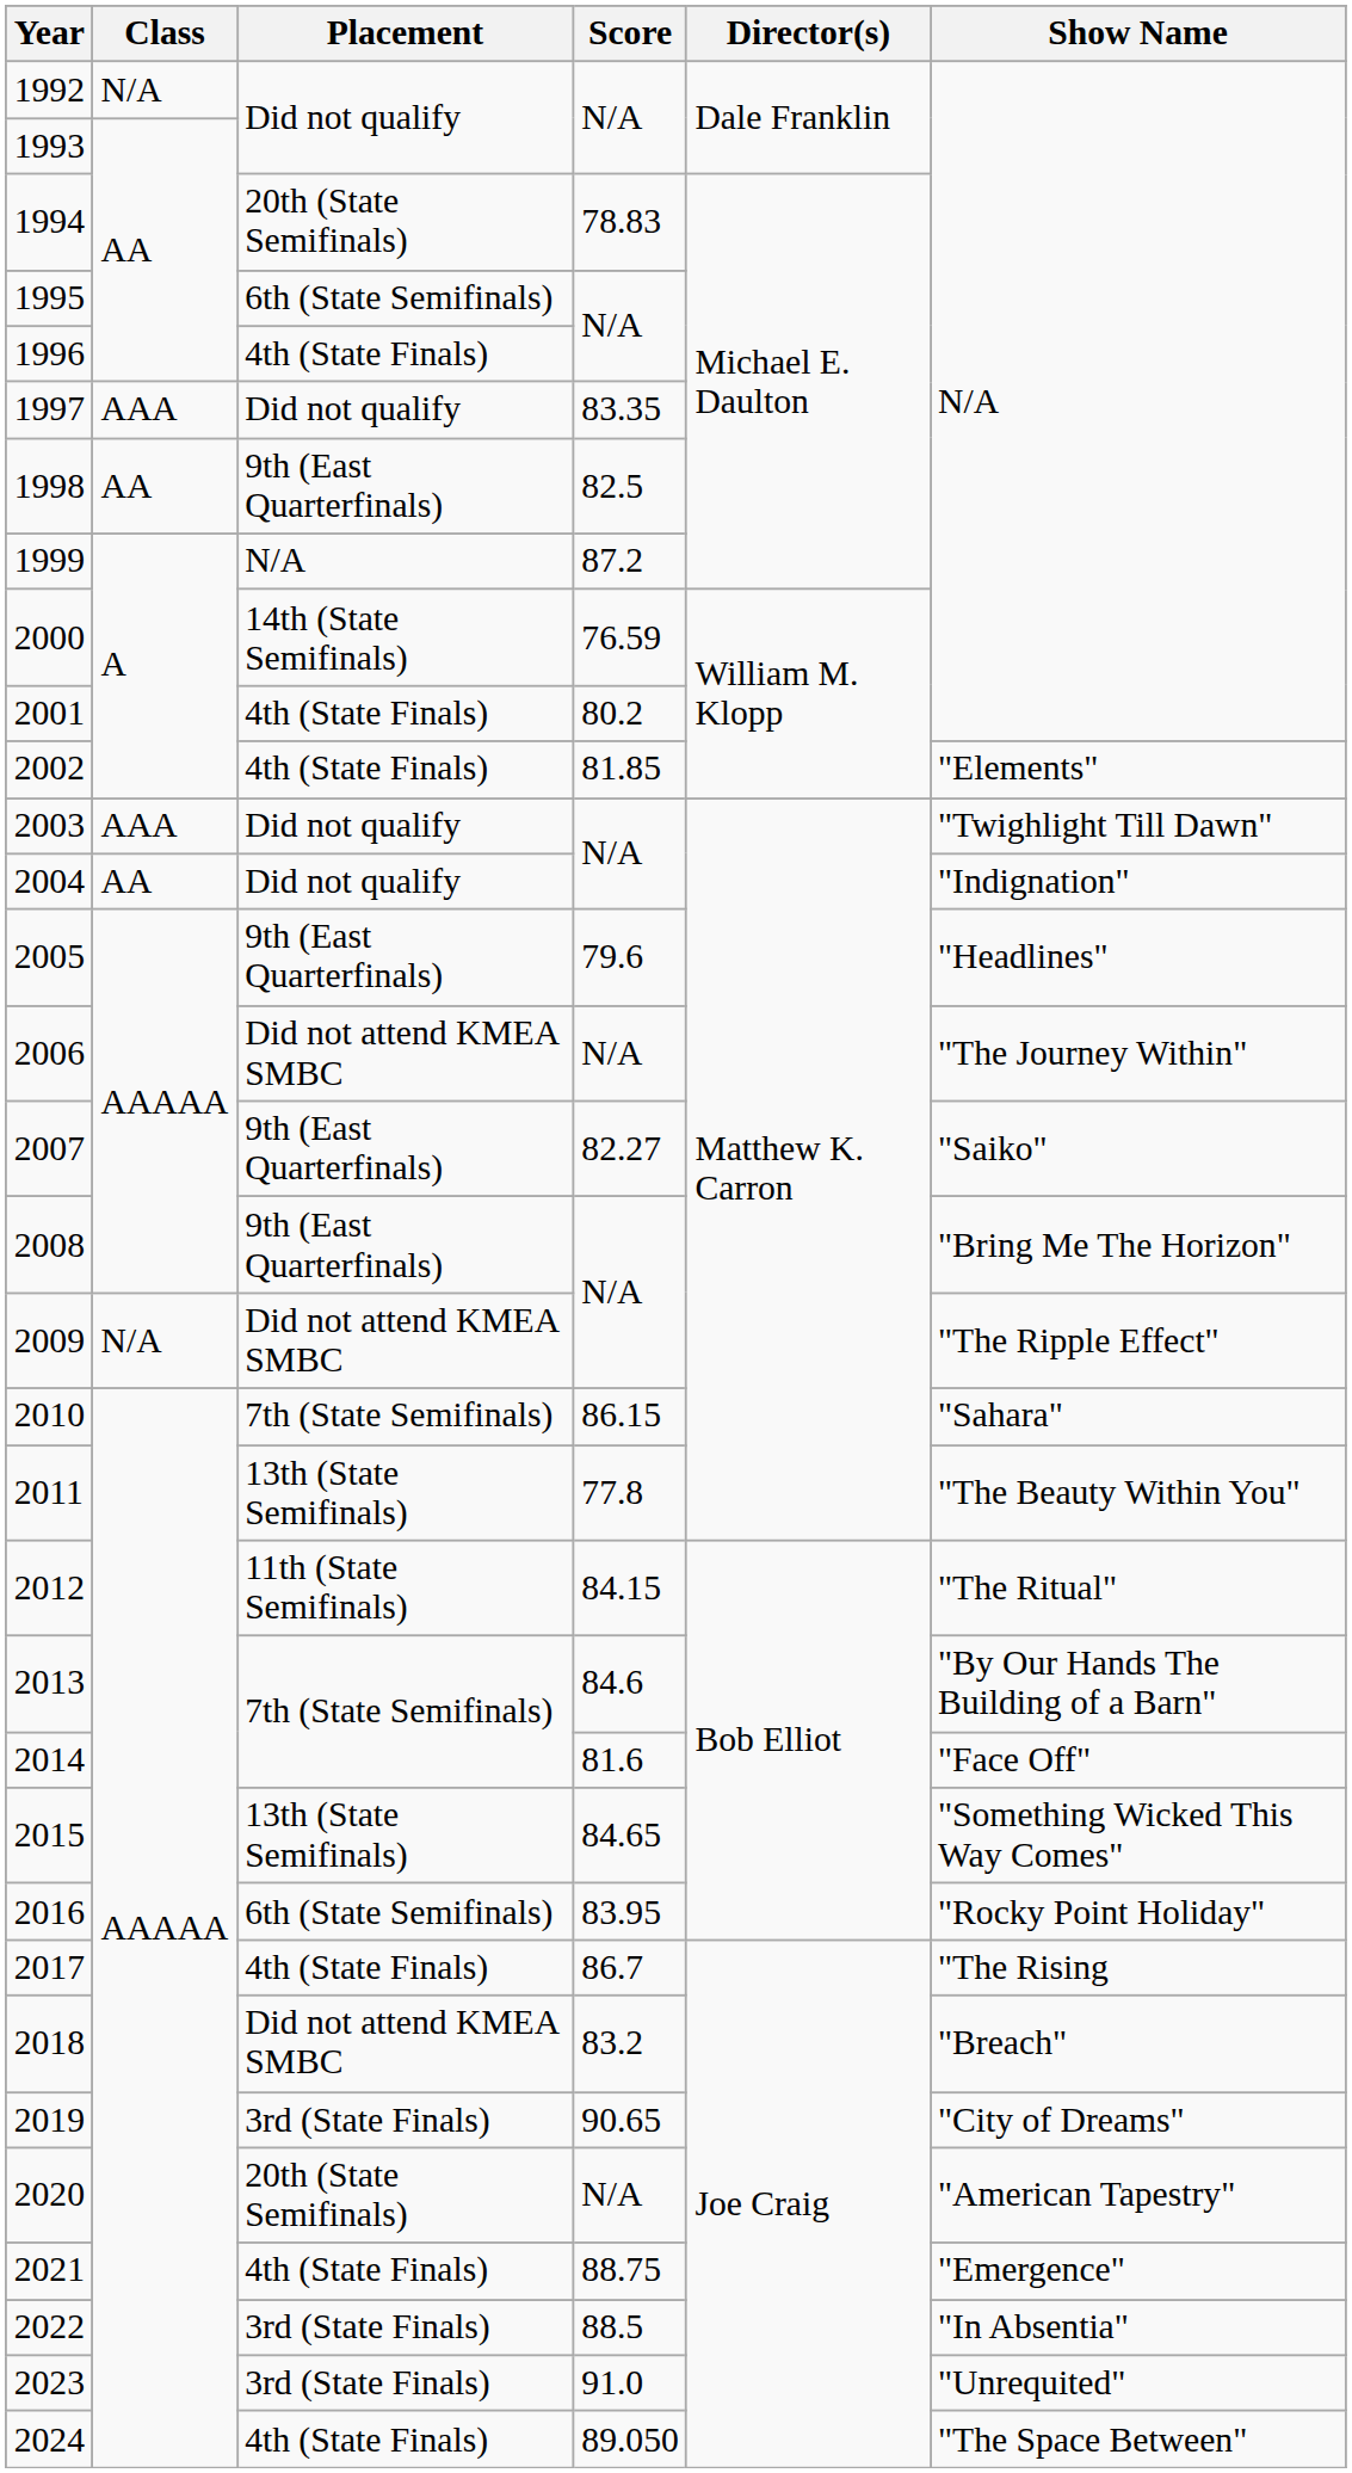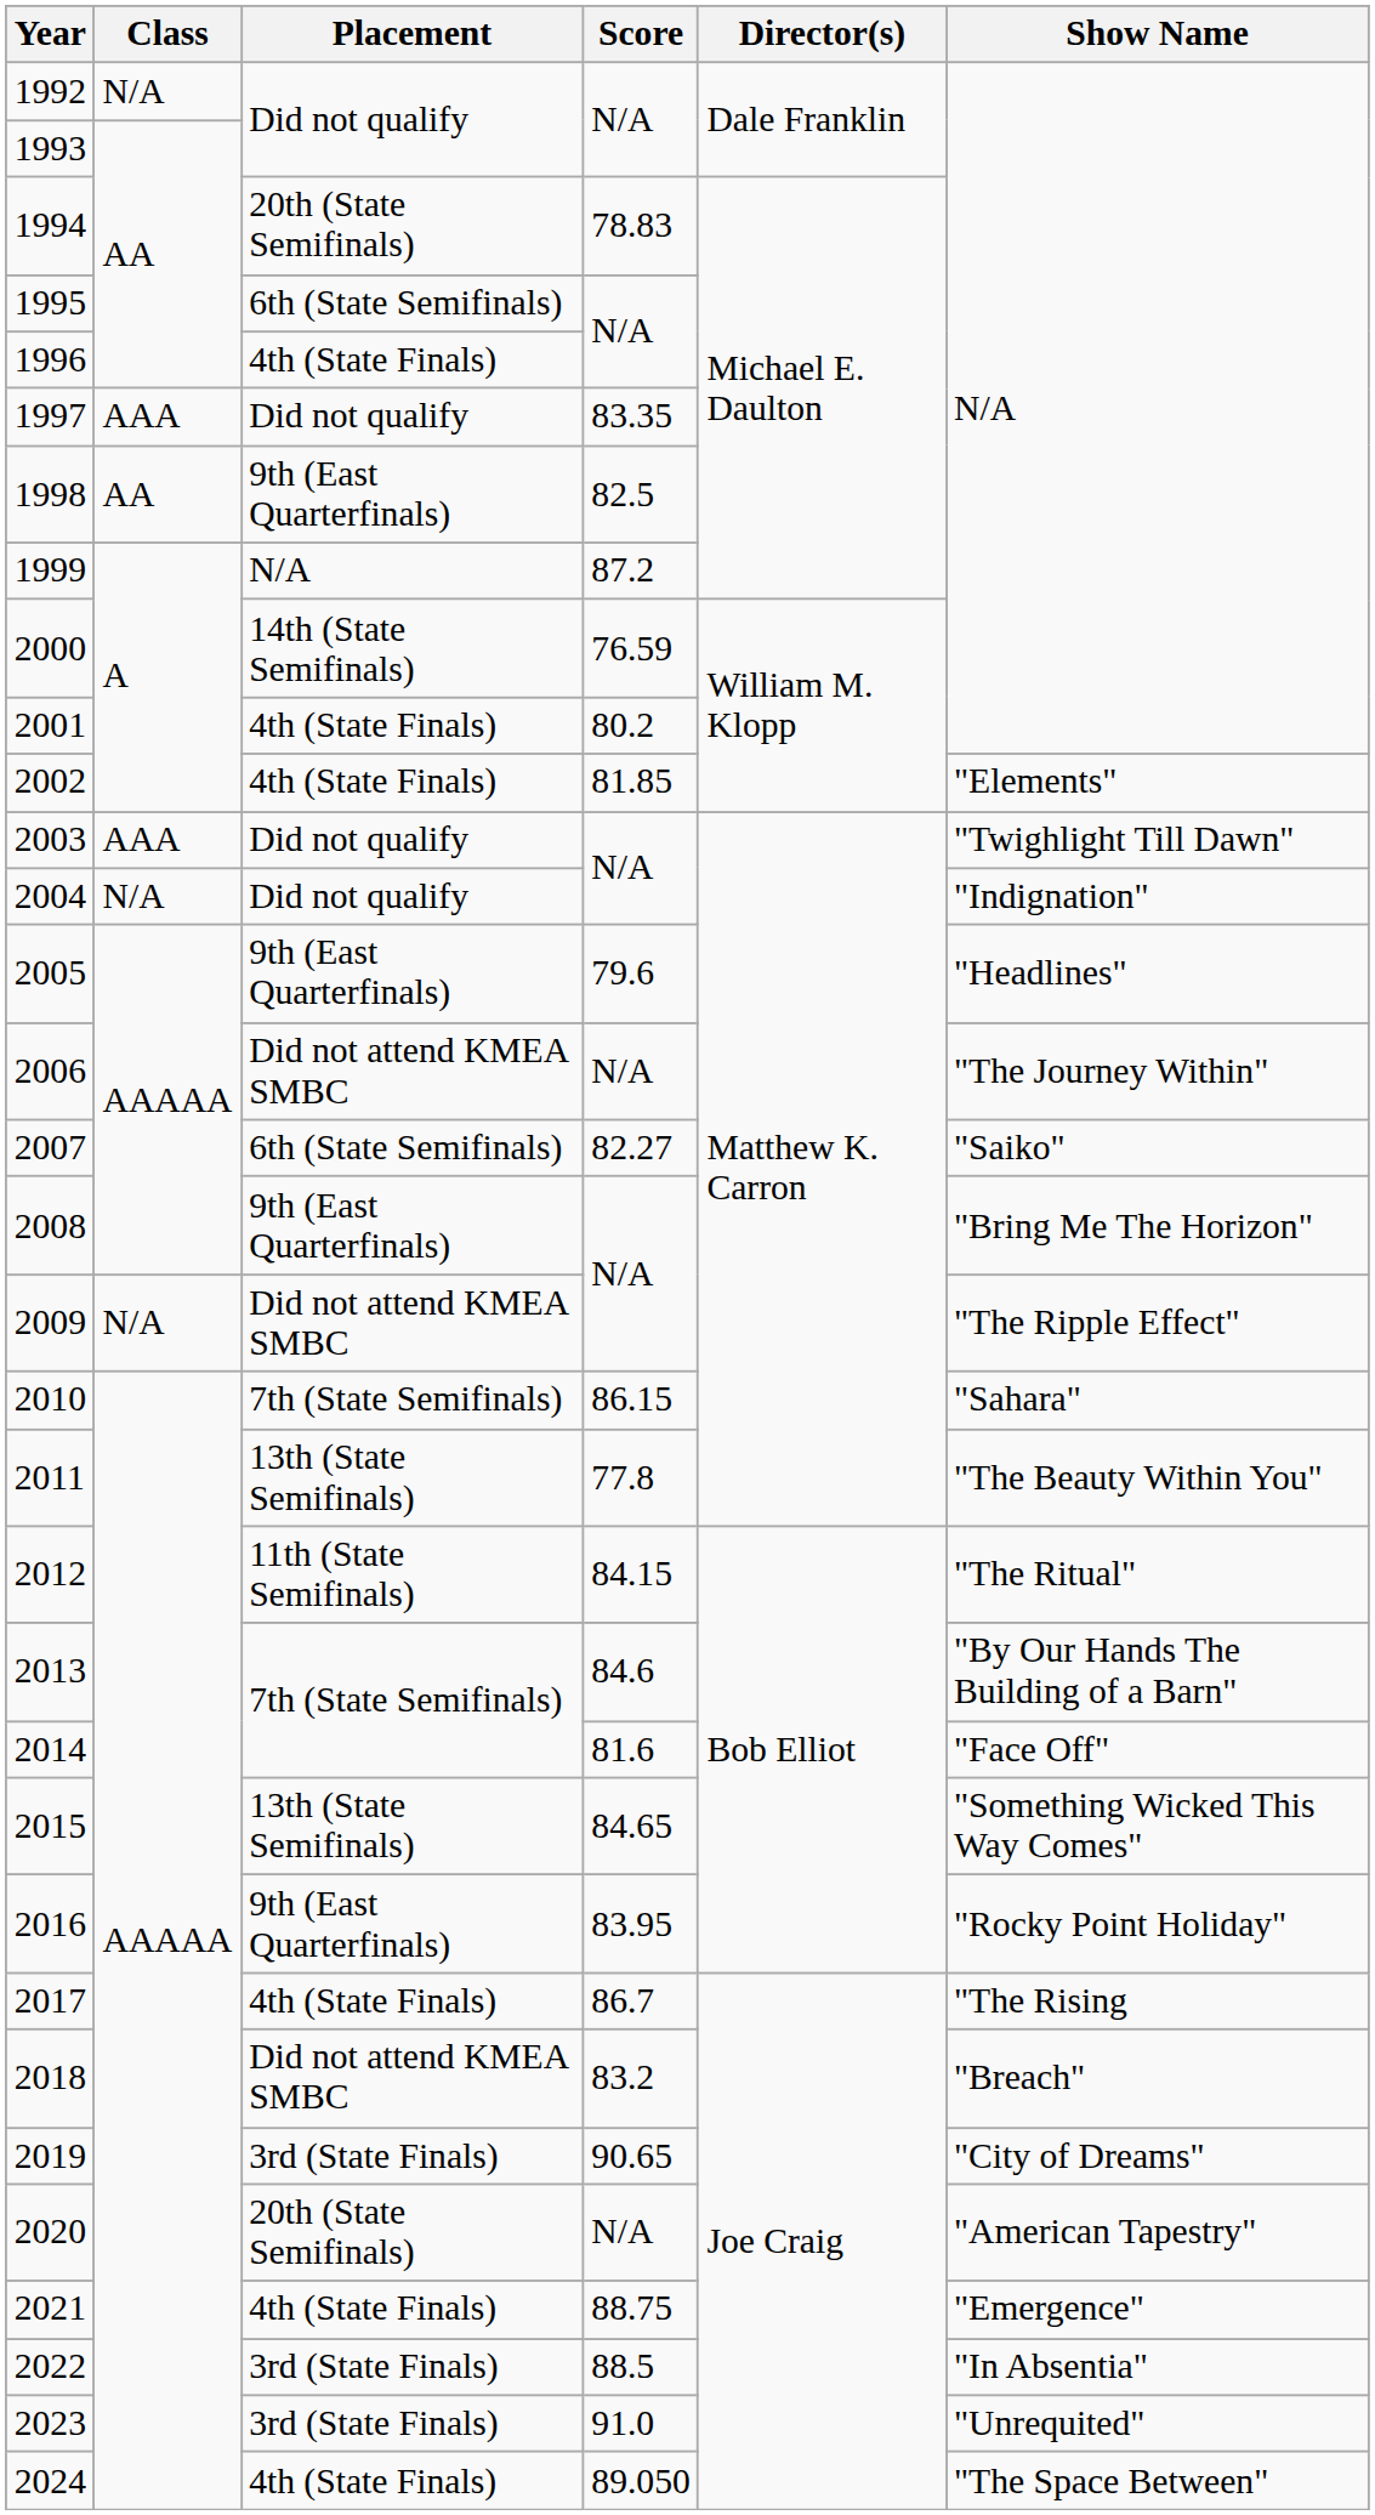2004 | Class: AA -> N/A
2007 | Placement: 9th (East Quarterfinals) -> 6th (State Semifinals)
2016 | Placement: 6th (State Semifinals) -> 9th (East Quarterfinals)
